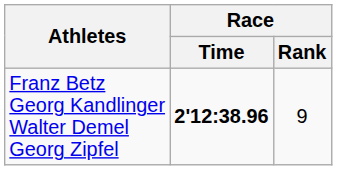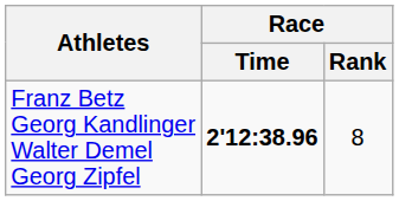Franz Betz Georg Kandlinger Walter Demel Georg Zipfel | Race / Rank: 9 -> 8
